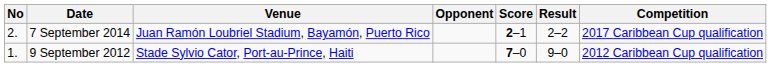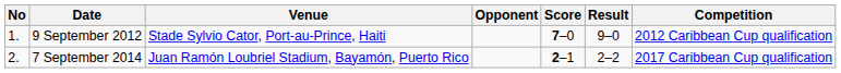rows swapped: 9 September 2012 <-> 7 September 2014
